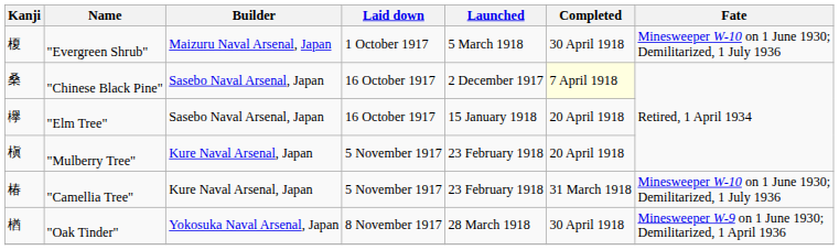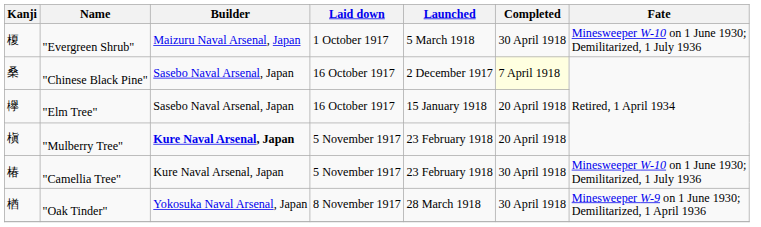"Mulberry Tree" | Builder: normal -> bold
"Camellia Tree" | Completed: 31 March 1918 -> 30 April 1918
